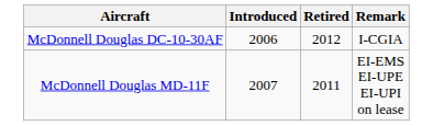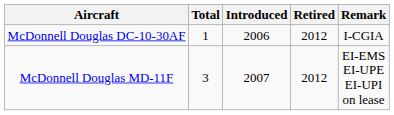+ column: Total | 1 | 3
McDonnell Douglas MD-11F | Retired: 2011 -> 2012
